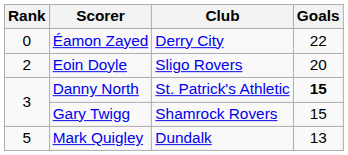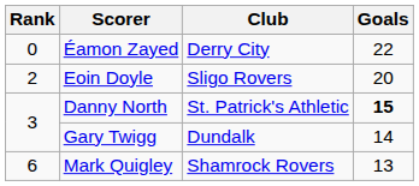Gary Twigg | Club: Shamrock Rovers -> Dundalk
Gary Twigg | Goals: 15 -> 14
Mark Quigley | Rank: 5 -> 6
Mark Quigley | Club: Dundalk -> Shamrock Rovers
